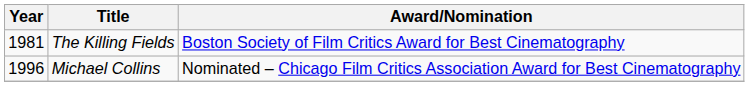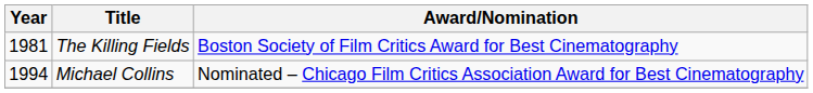Michael Collins | Year: 1996 -> 1994
